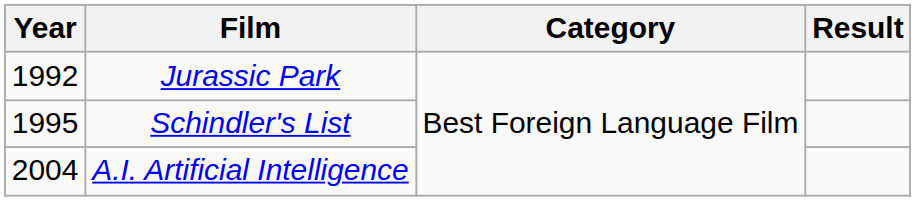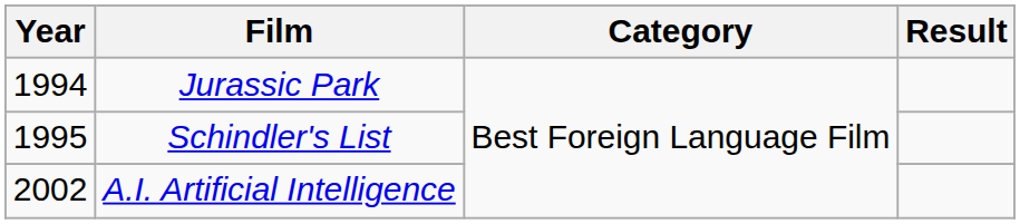Jurassic Park | Year: 1992 -> 1994
A.I. Artificial Intelligence | Year: 2004 -> 2002
